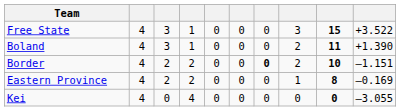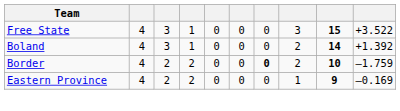Boland | column 9: 11 -> 14
Boland | column 10: +1.390 -> +1.392
Border | column 10: –1.151 -> –1.759
Eastern Province | column 9: 8 -> 9
- row: Kei | 4 | 0 | 4 | 0 | 0 | 0 | 0 | 0 | –3.055
